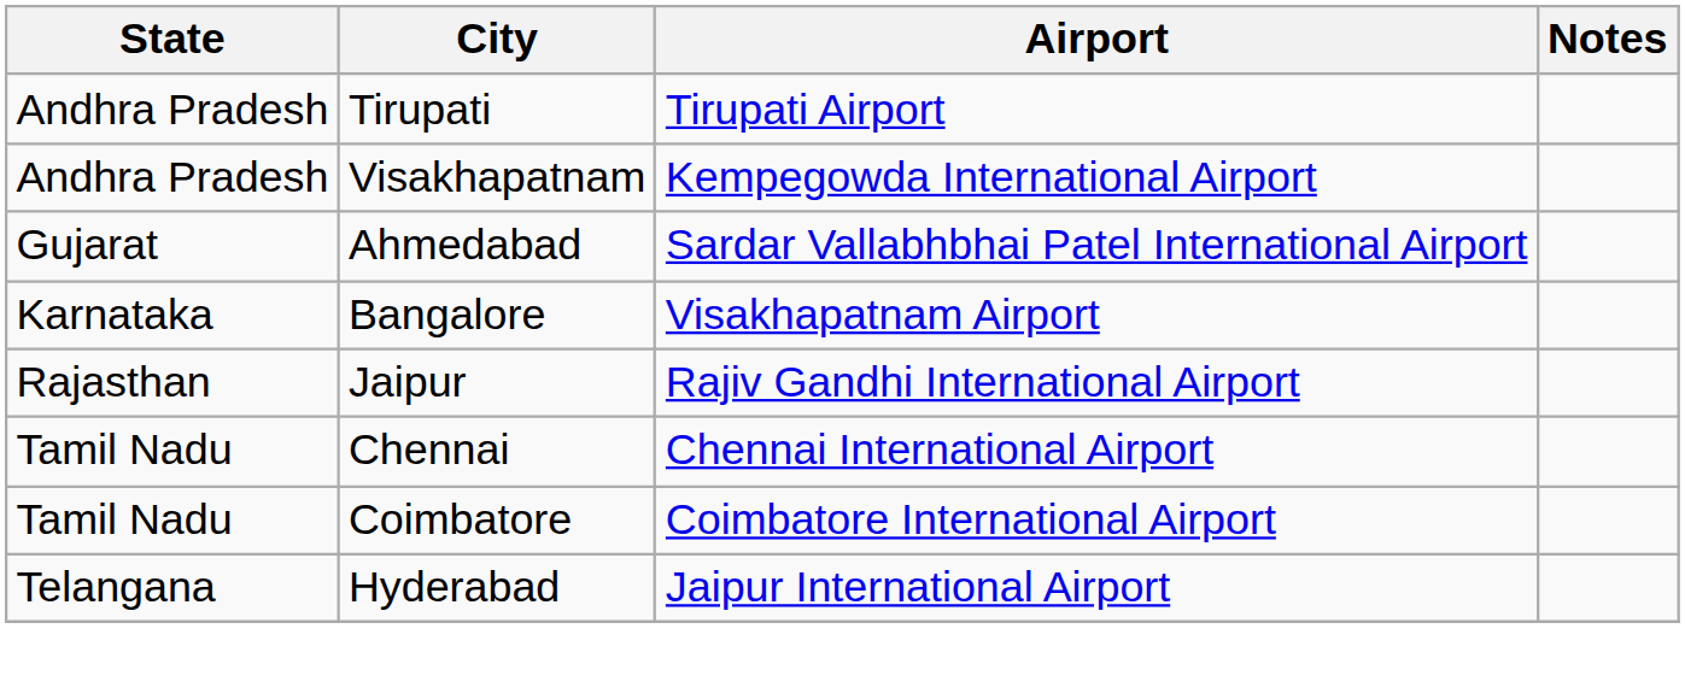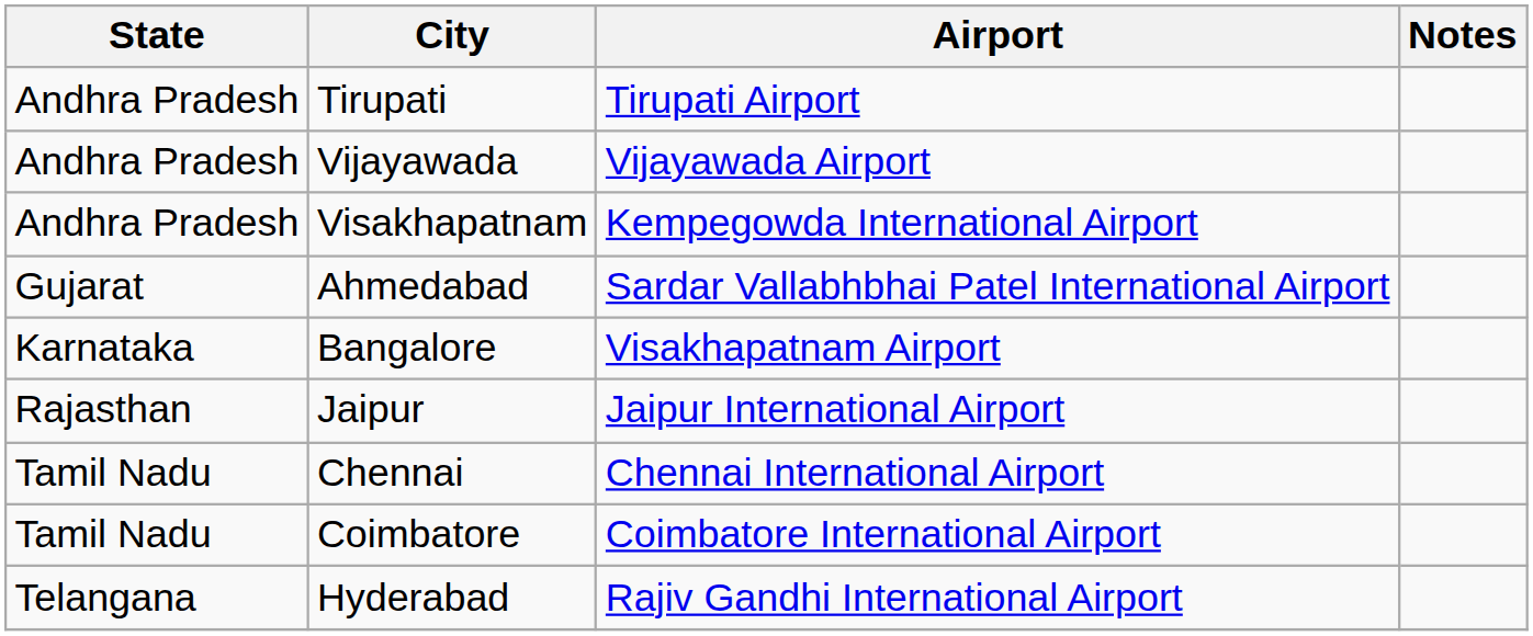+ row: Andhra Pradesh | Vijayawada | Vijayawada Airport
Jaipur | Airport: Rajiv Gandhi International Airport -> Jaipur International Airport
Hyderabad | Airport: Jaipur International Airport -> Rajiv Gandhi International Airport
